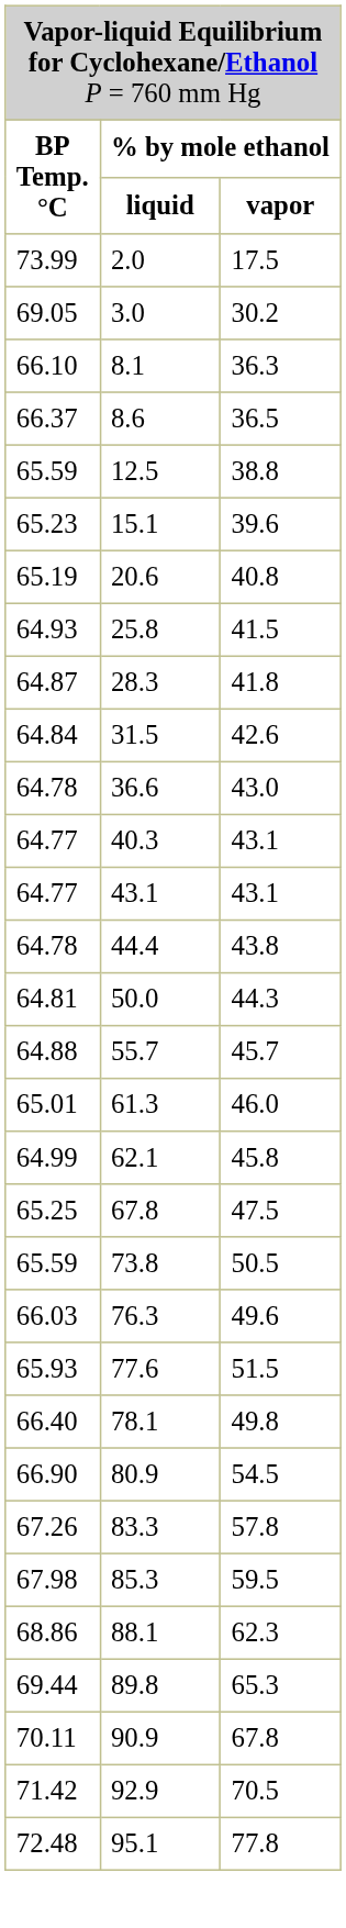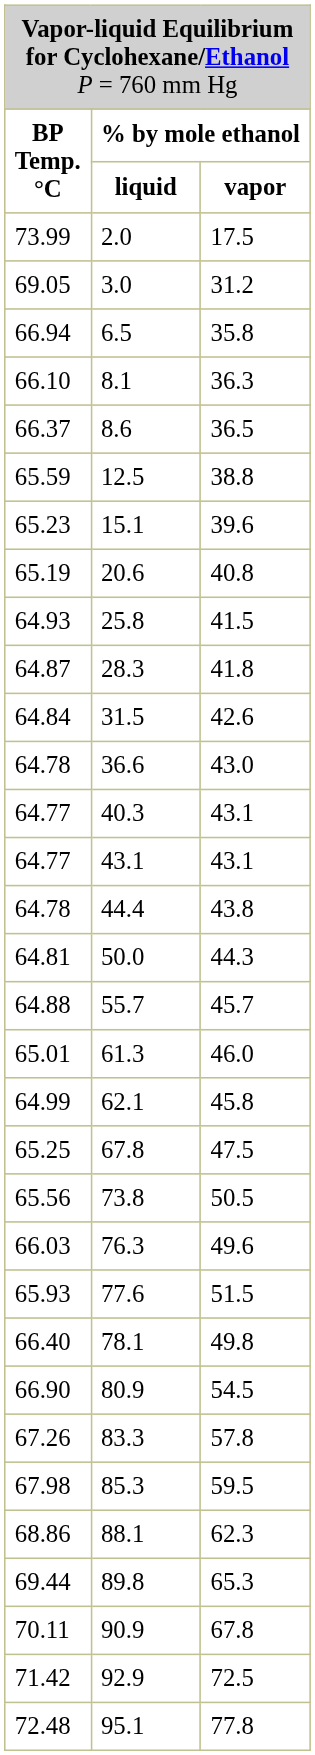3.0 | column 3: 30.2 -> 31.2
+ row: 66.94 | 6.5 | 35.8
73.8 | column 1: 65.59 -> 65.56
92.9 | column 3: 70.5 -> 72.5
